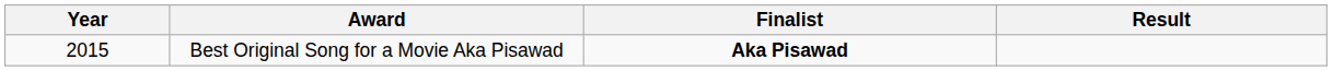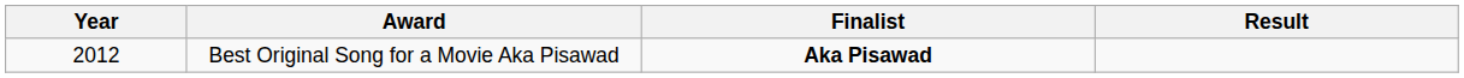Best Original Song for a Movie Aka Pisawad | Year: 2015 -> 2012
